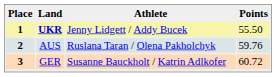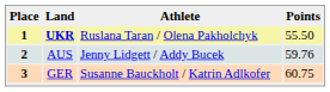1 | Athlete: Jenny Lidgett / Addy Bucek -> Ruslana Taran / Olena Pakholchyk
2 | Athlete: Ruslana Taran / Olena Pakholchyk -> Jenny Lidgett / Addy Bucek
3 | Points: 60.72 -> 60.75
